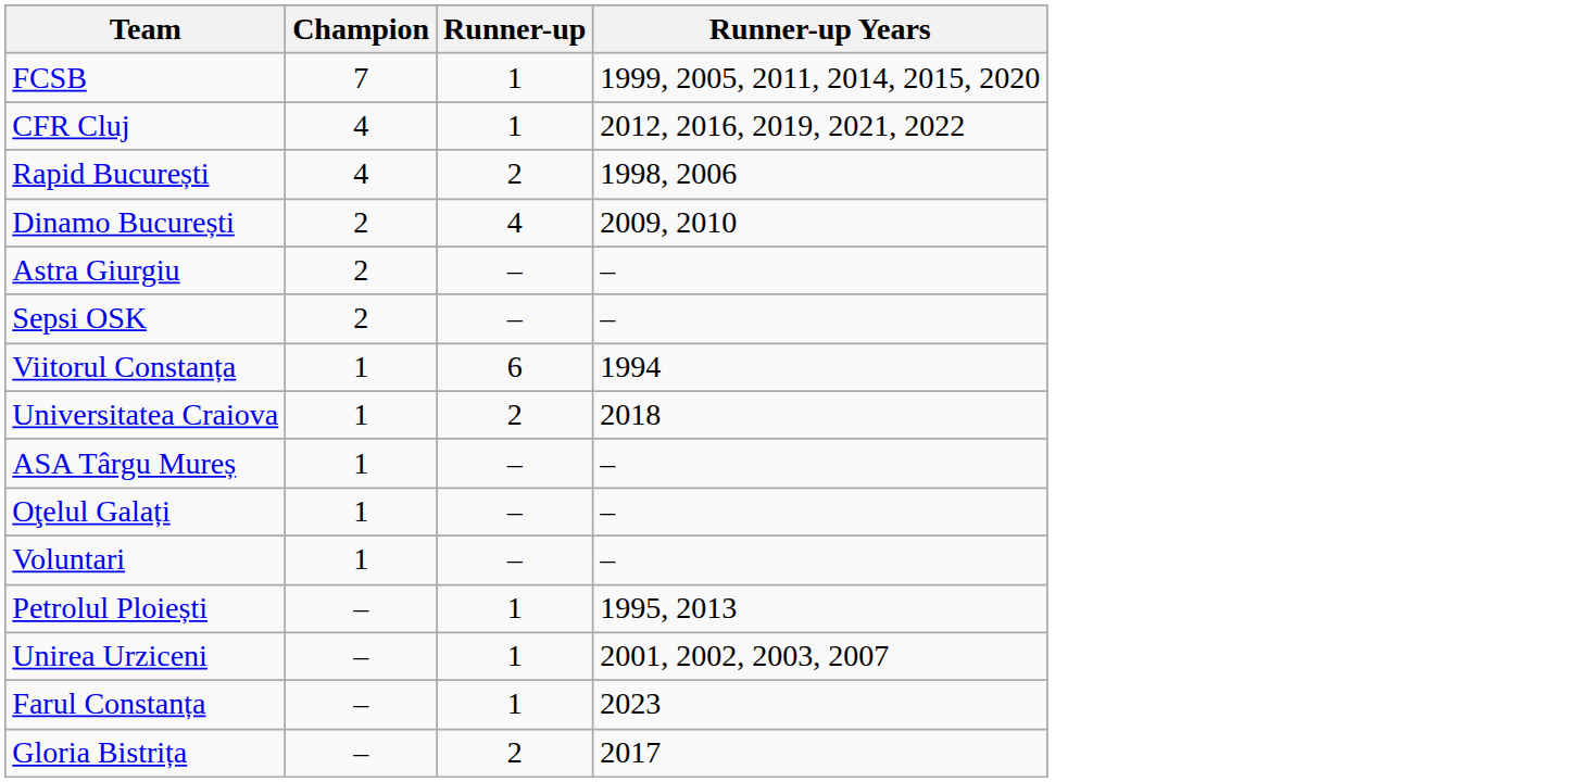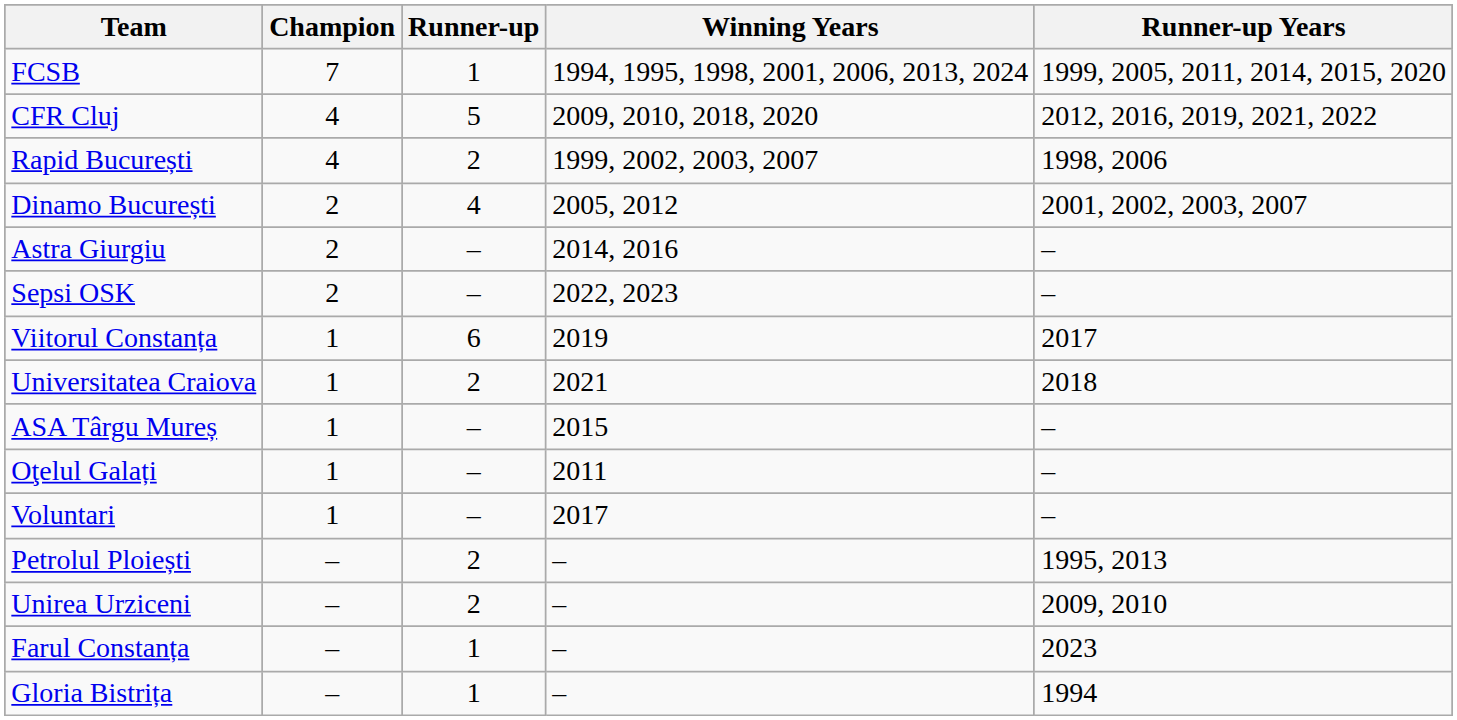+ column: Winning Years | 1994, 1995, 1998, 2001, 2006, 2013, 2024 | 2009, 2010, 2018, 2020 | 1999, 2002, 2003, 2007 | 2005, 2012 | 2014, 2016 | 2022, 2023 | 2019 | 2021 | 2015 | 2011 | 2017 | – | – | – | –
CFR Cluj | Runner-up: 1 -> 5
Dinamo București | Runner-up Years: 2009, 2010 -> 2001, 2002, 2003, 2007
Viitorul Constanța | Runner-up Years: 1994 -> 2017
Petrolul Ploiești | Runner-up: 1 -> 2
Unirea Urziceni | Runner-up: 1 -> 2
Unirea Urziceni | Runner-up Years: 2001, 2002, 2003, 2007 -> 2009, 2010
Gloria Bistrița | Runner-up: 2 -> 1
Gloria Bistrița | Runner-up Years: 2017 -> 1994
